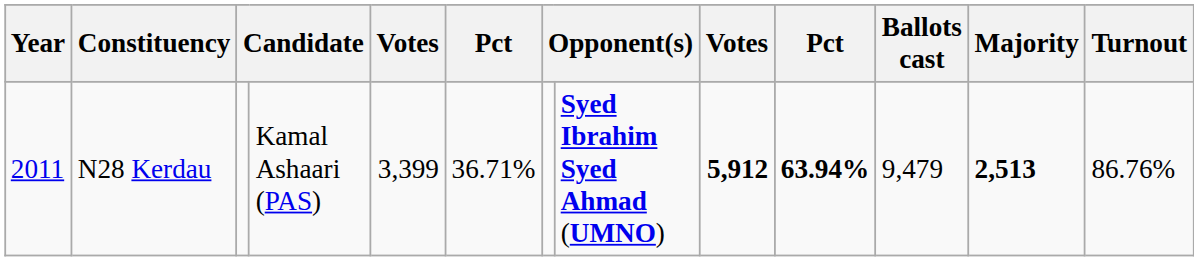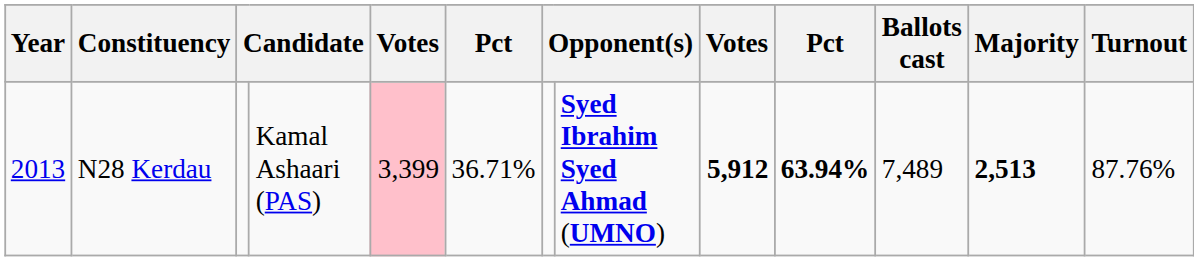N28 Kerdau | Year: 2011 -> 2013
N28 Kerdau | column 5: no background -> pink background
N28 Kerdau | Ballots cast: 9,479 -> 7,489
N28 Kerdau | Turnout: 86.76% -> 87.76%
